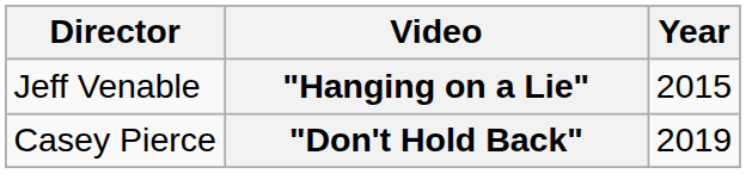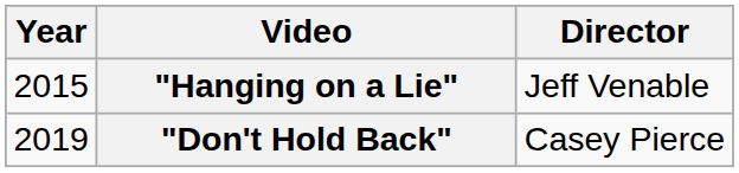columns swapped: Year <-> Director
